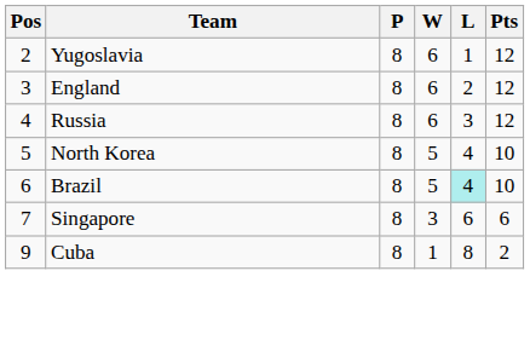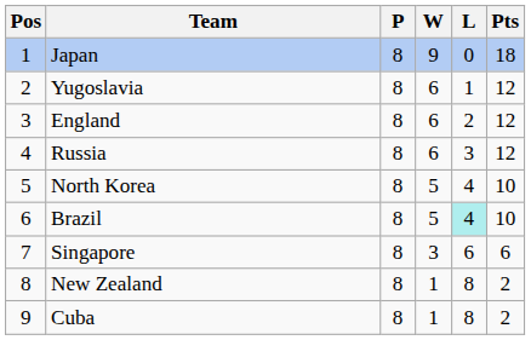+ row: 1 | Japan | 8 | 9 | 0 | 18
+ row: 8 | New Zealand | 8 | 1 | 8 | 2
